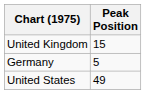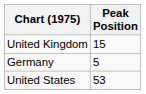United States | Peak Position: 49 -> 53
